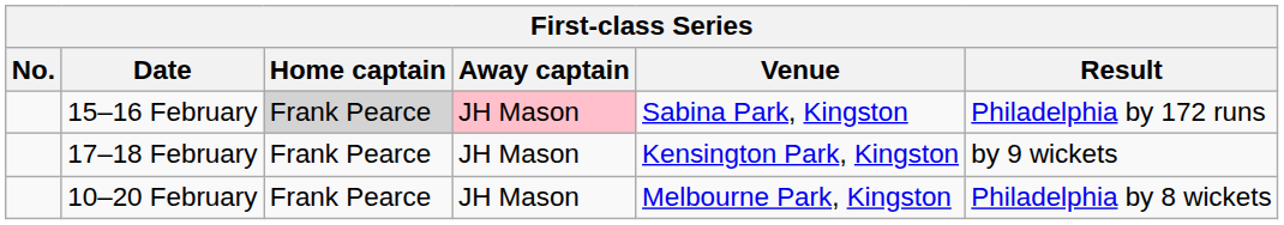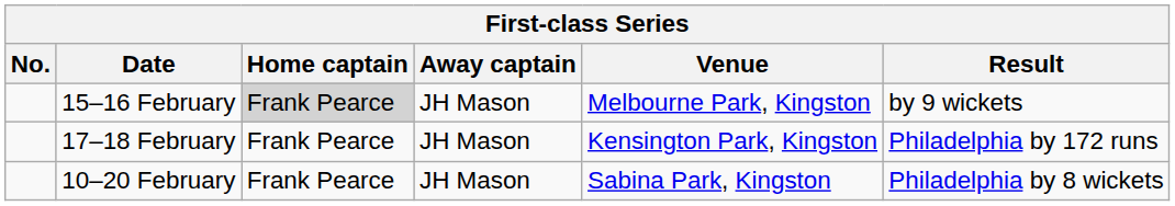15–16 February | Away captain: pink background -> no background
15–16 February | Venue: Sabina Park, Kingston -> Melbourne Park, Kingston
15–16 February | Result: Philadelphia by 172 runs -> by 9 wickets
17–18 February | Result: by 9 wickets -> Philadelphia by 172 runs
10–20 February | Venue: Melbourne Park, Kingston -> Sabina Park, Kingston
